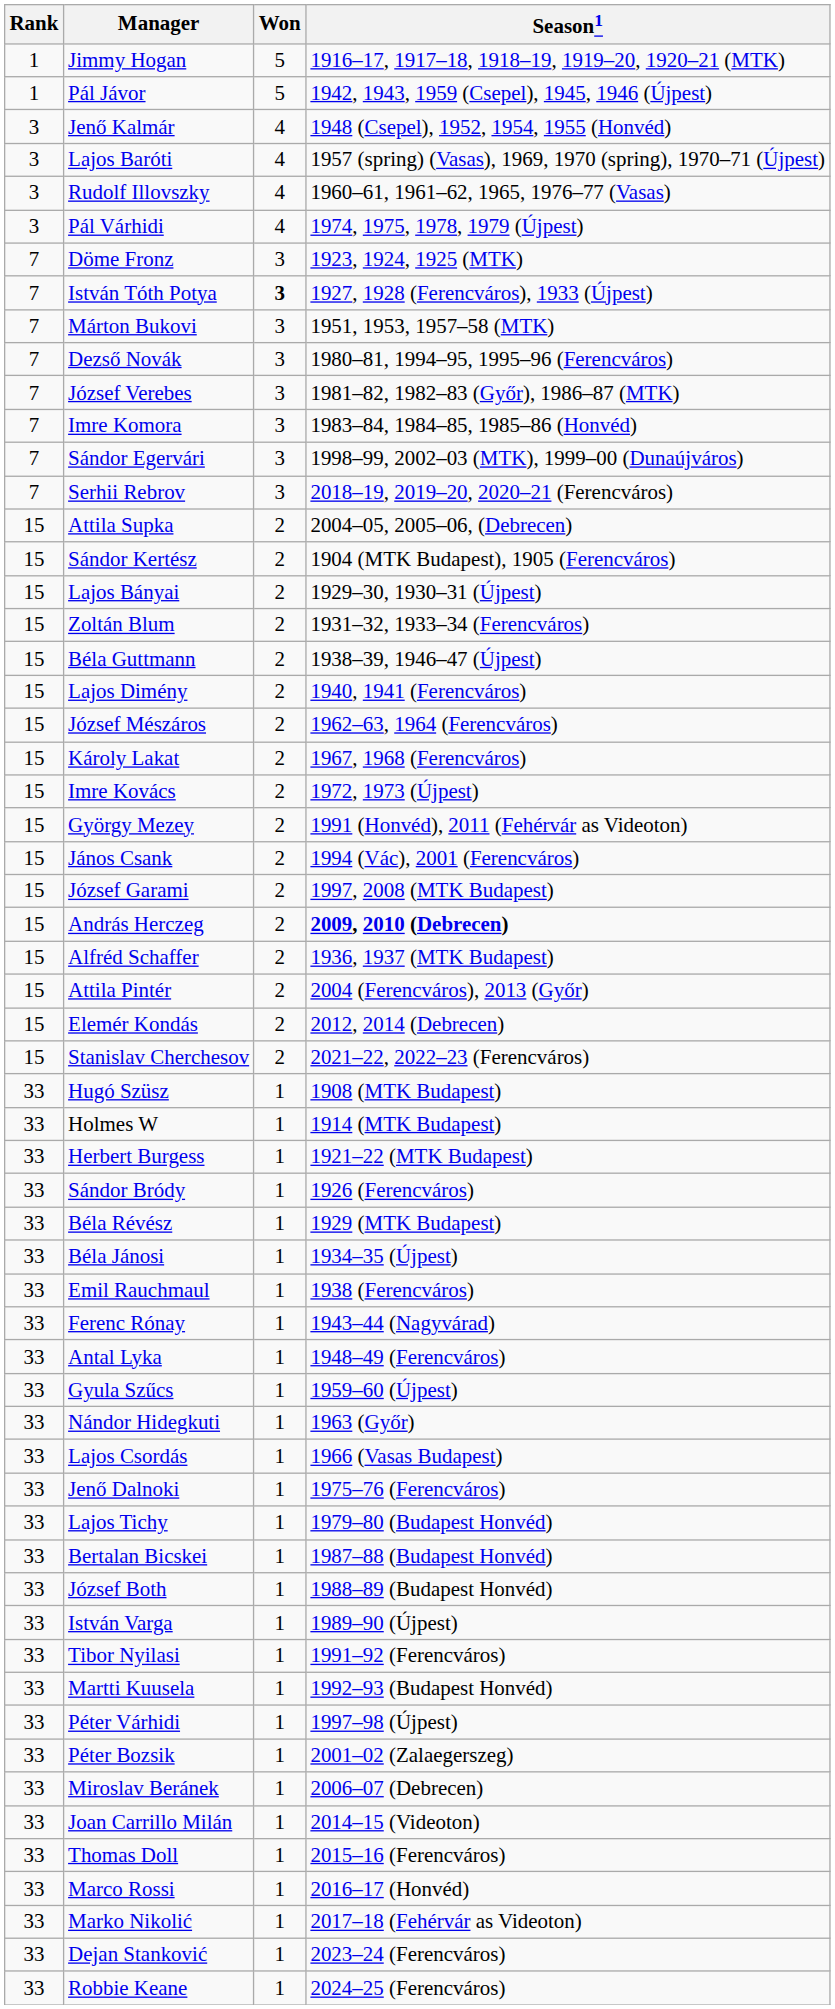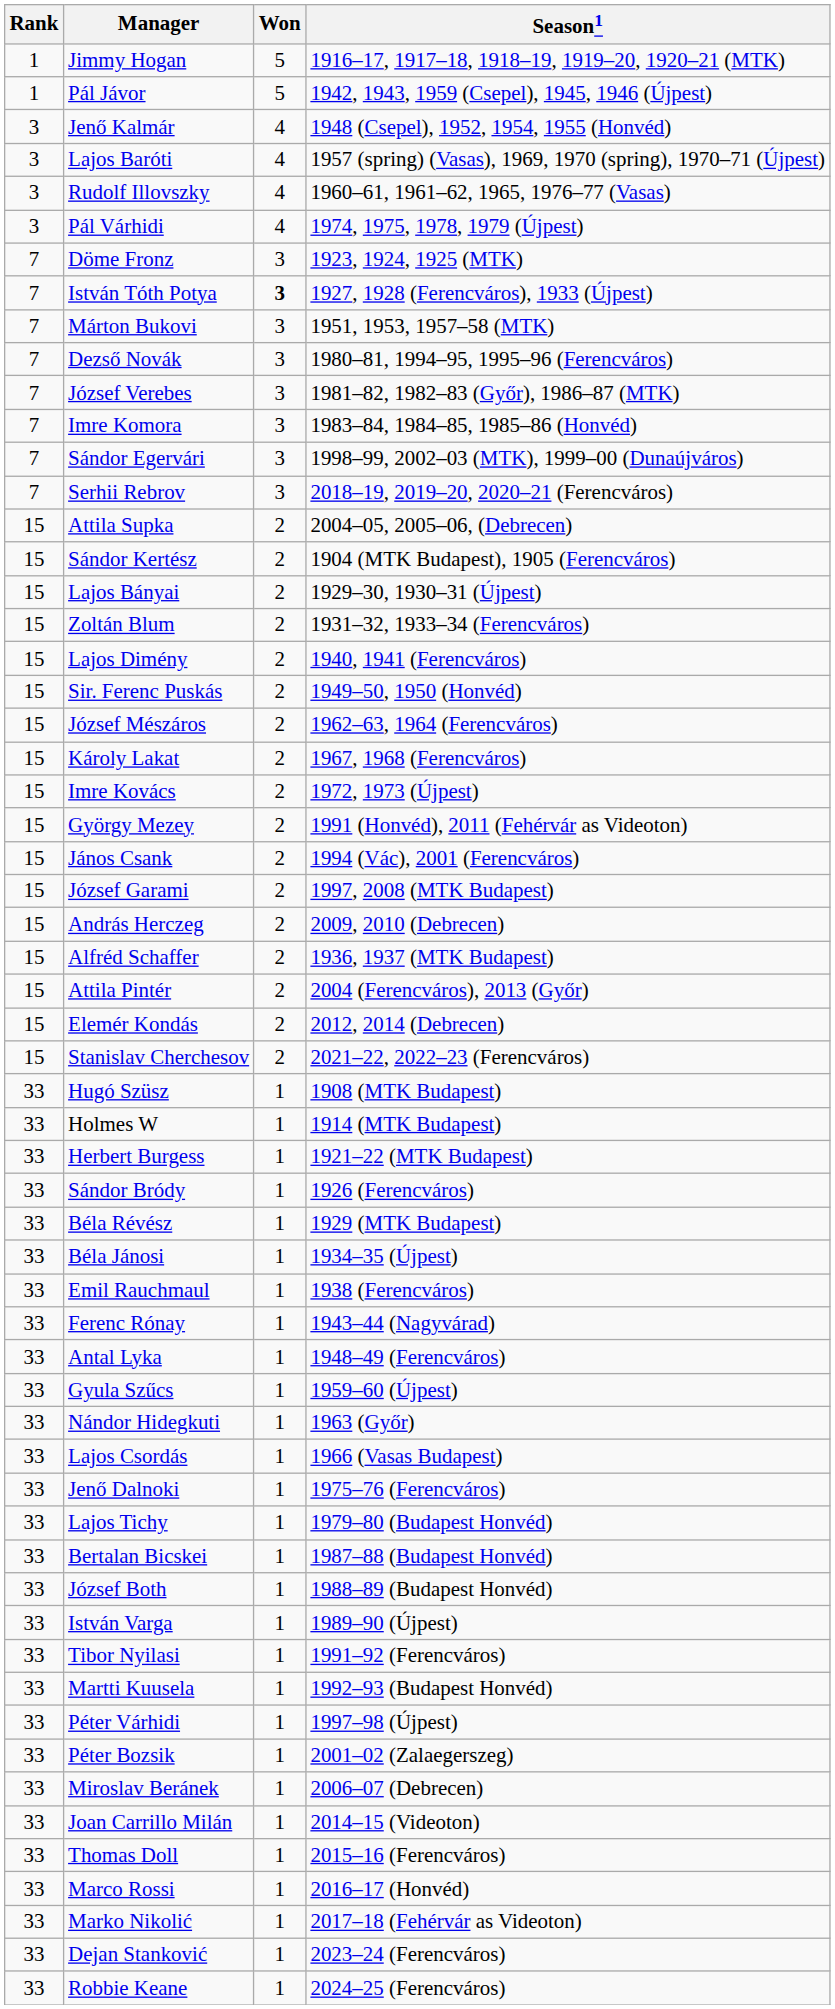- row: 15 | Béla Guttmann | 2 | 1938–39, 1946–47 (Újpest)
+ row: 15 | Sir. Ferenc Puskás | 2 | 1949–50, 1950 (Honvéd)
András Herczeg | Season1: bold -> normal
